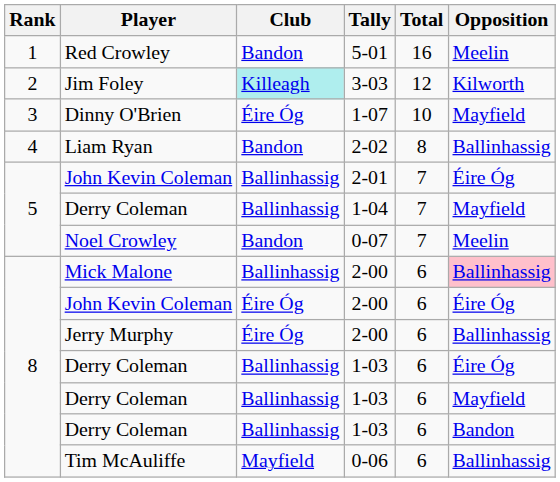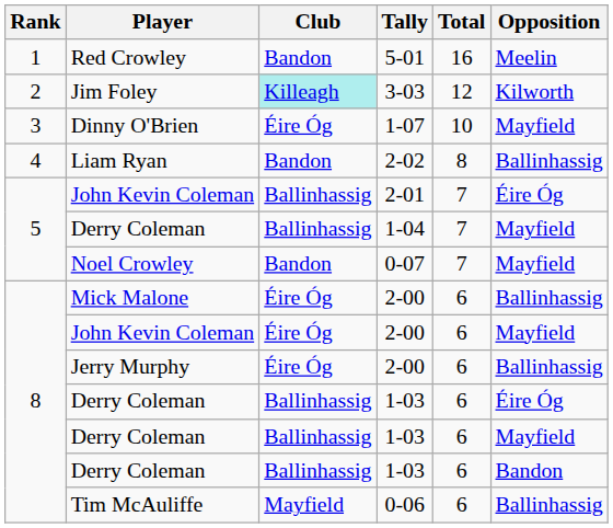Noel Crowley | Opposition: Meelin -> Mayfield
Mick Malone | Club: Ballinhassig -> Éire Óg
Mick Malone | Opposition: pink background -> no background
John Kevin Coleman / 2-00 | Opposition: Éire Óg -> Mayfield
